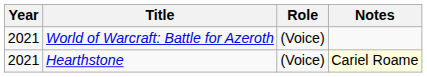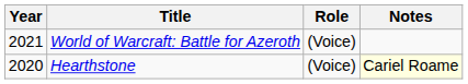Hearthstone | Year: 2021 -> 2020
